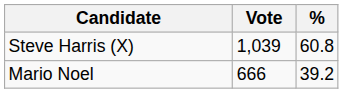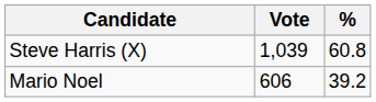Mario Noel | Vote: 666 -> 606
